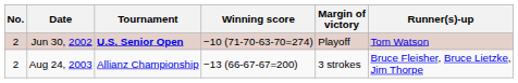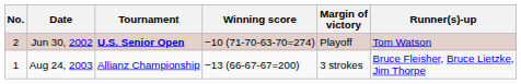Aug 24, 2003 | No.: 2 -> 1
